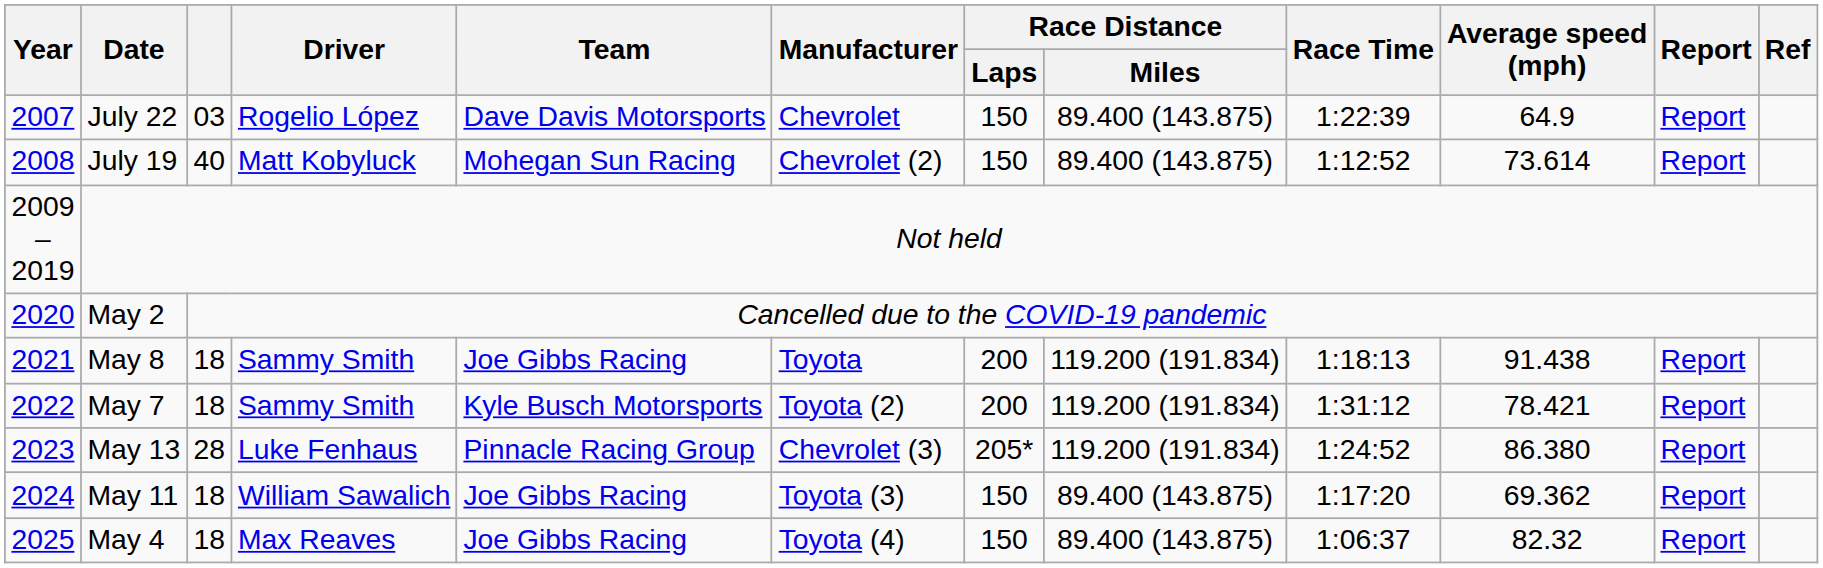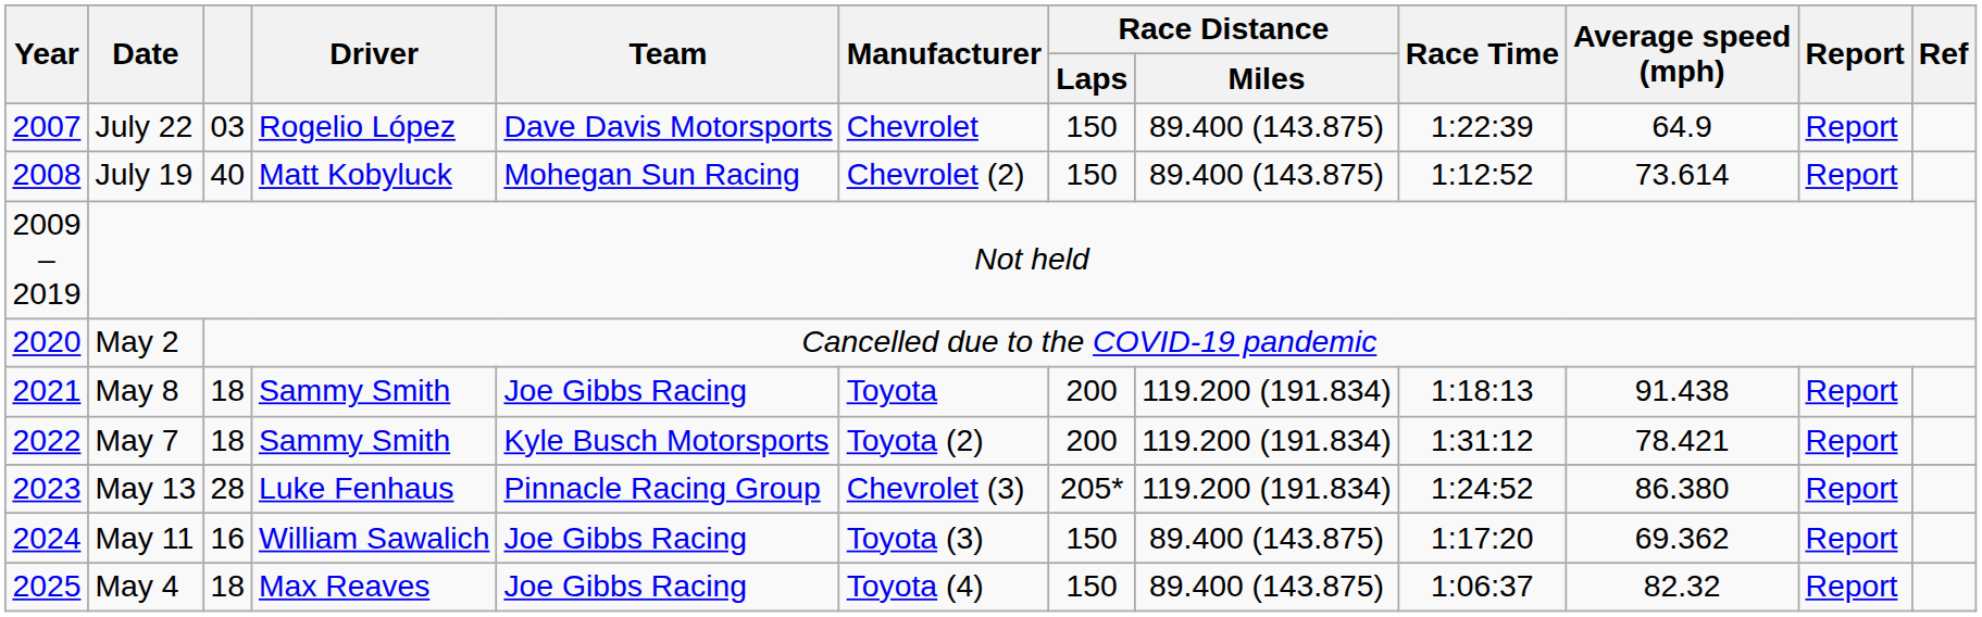May 11 | column 3: 18 -> 16
